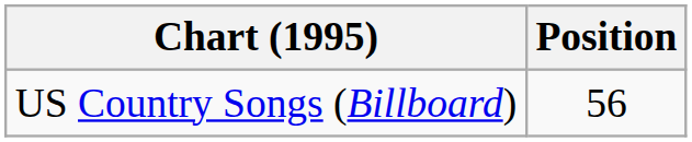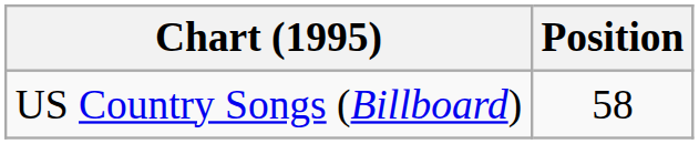US Country Songs (Billboard) | Position: 56 -> 58
